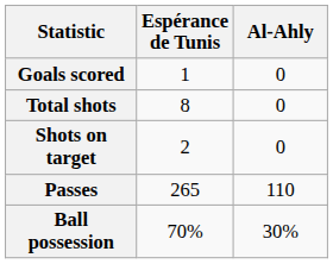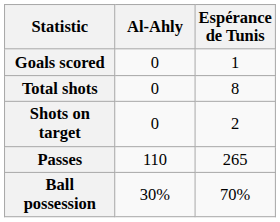columns swapped: Espérance de Tunis <-> Al-Ahly
